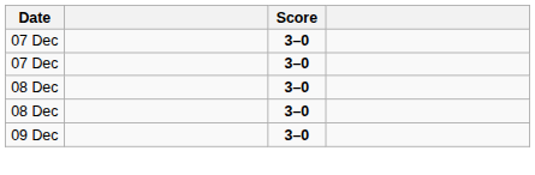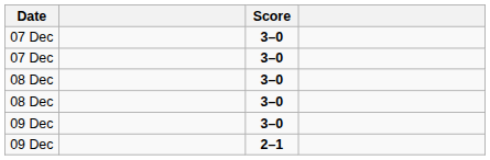+ row: 09 Dec | 2–1
